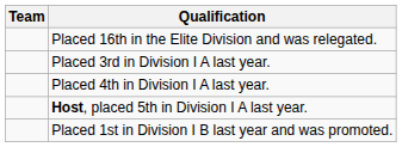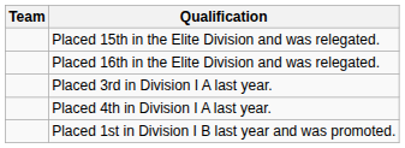+ row: Placed 15th in the Elite Division and was relegated.
- row: Host, placed 5th in Division I A last year.
